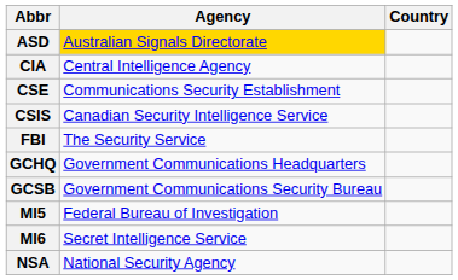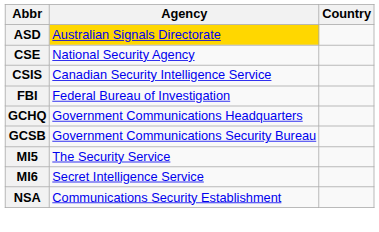- row: CIA | Central Intelligence Agency
CSE | Agency: Communications Security Establishment -> National Security Agency
FBI | Agency: The Security Service -> Federal Bureau of Investigation
MI5 | Agency: Federal Bureau of Investigation -> The Security Service
NSA | Agency: National Security Agency -> Communications Security Establishment
